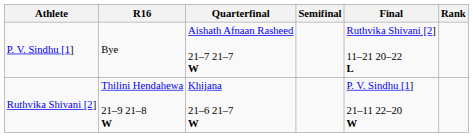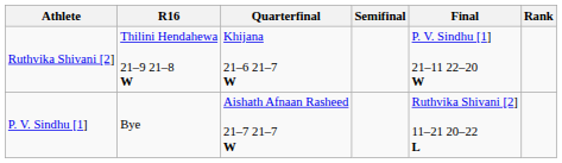rows swapped: P. V. Sindhu [1] <-> Ruthvika Shivani [2]
